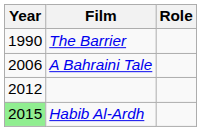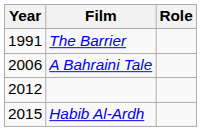The Barrier | Year: 1990 -> 1991
Habib Al-Ardh | Year: lightgreen background -> no background
